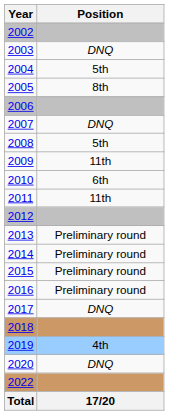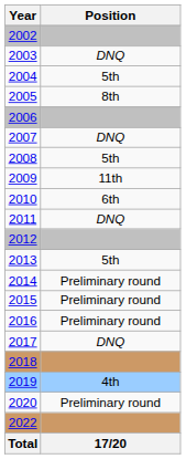2011 | Position: 11th -> DNQ
2013 | Position: Preliminary round -> 5th
2020 | Position: DNQ -> Preliminary round
